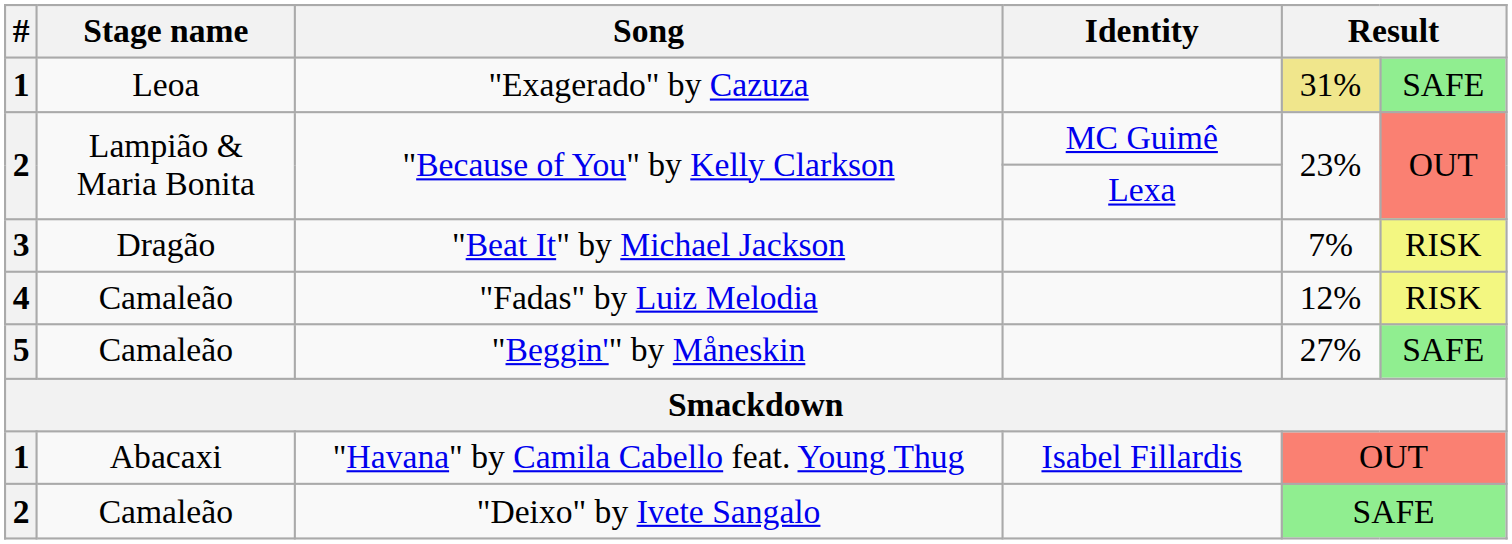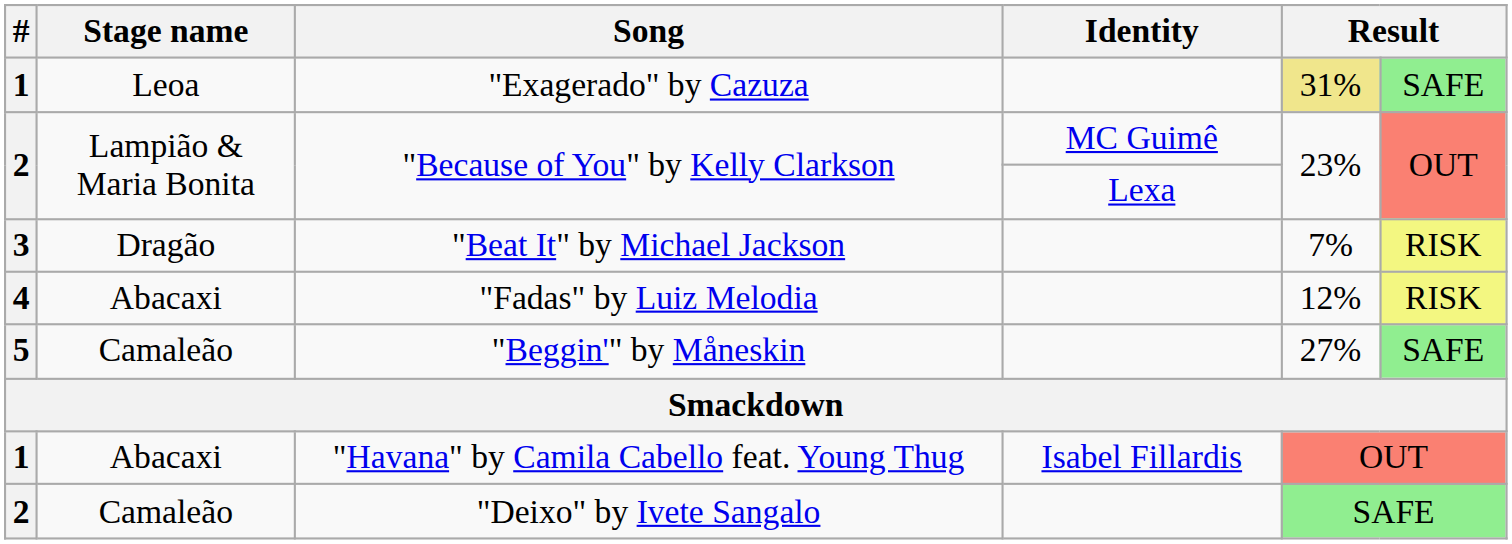"Fadas" by Luiz Melodia | Stage name: Camaleão -> Abacaxi
